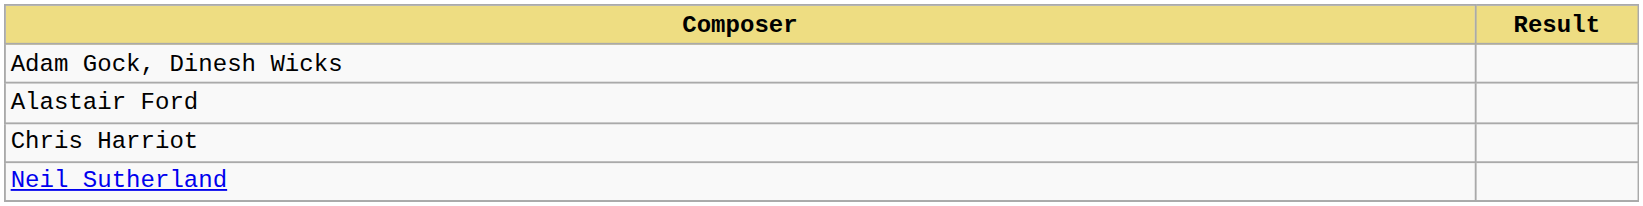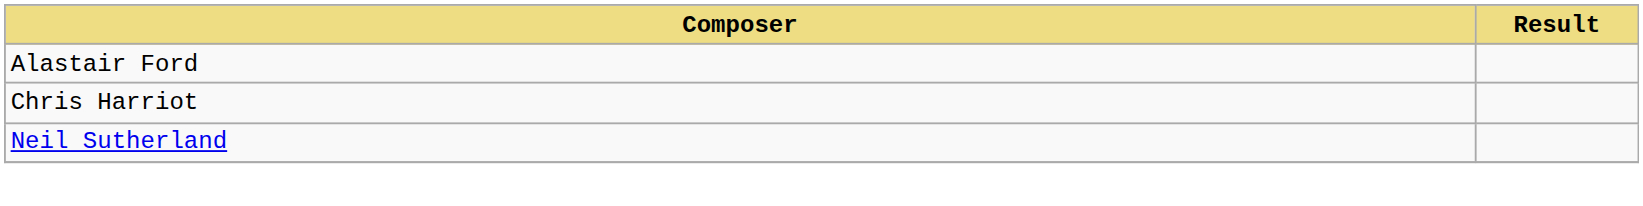- row: Adam Gock, Dinesh Wicks
